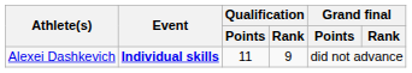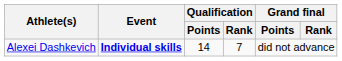Alexei Dashkevich | Qualification / Points: 11 -> 14
Alexei Dashkevich | Qualification / Rank: 9 -> 7
